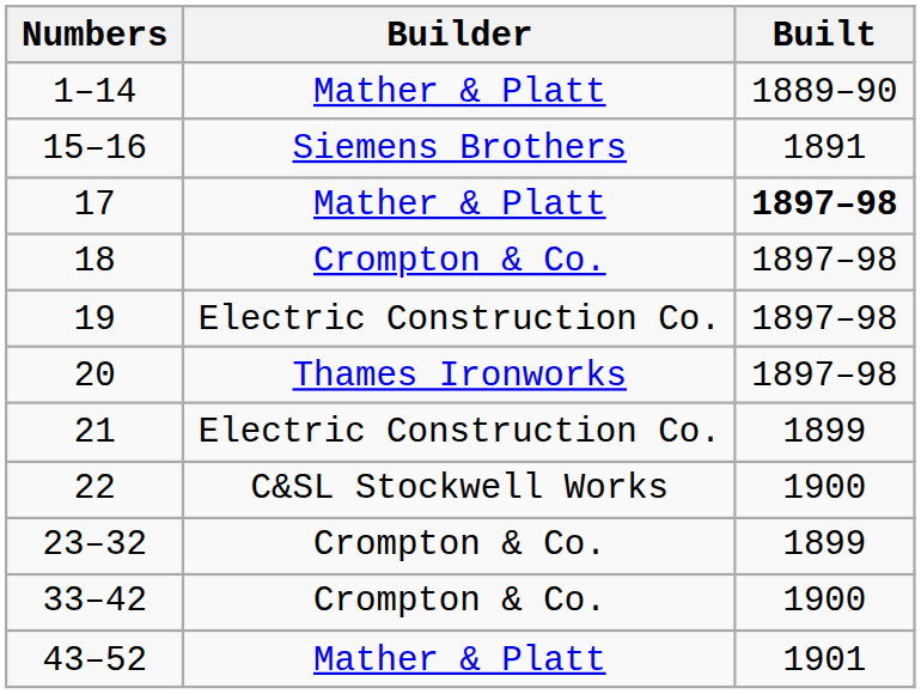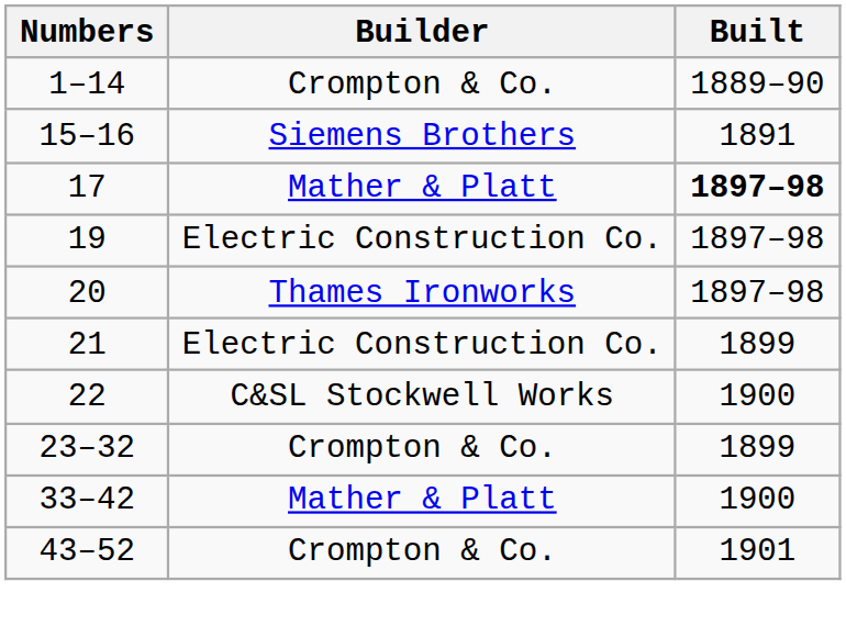1–14 | Builder: Mather & Platt -> Crompton & Co.
- row: 18 | Crompton & Co. | 1897–98
33–42 | Builder: Crompton & Co. -> Mather & Platt
43–52 | Builder: Mather & Platt -> Crompton & Co.
